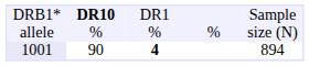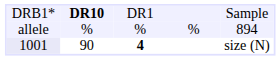allele | column 5: size (N) -> 894
1001 | column 5: 894 -> size (N)
